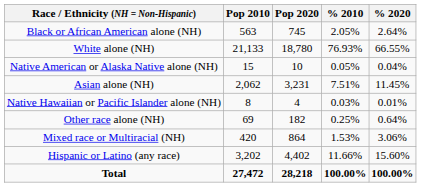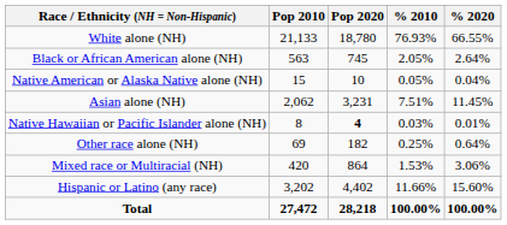rows swapped: White alone (NH) <-> Black or African American alone (NH)
Native Hawaiian or Pacific Islander alone (NH) | Pop 2020: normal -> bold
